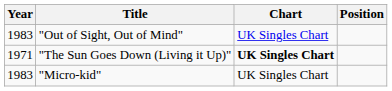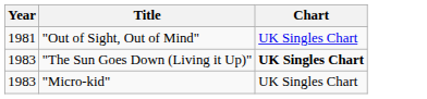- column: Position
"Out of Sight, Out of Mind" | Year: 1983 -> 1981
"The Sun Goes Down (Living it Up)" | Year: 1971 -> 1983
